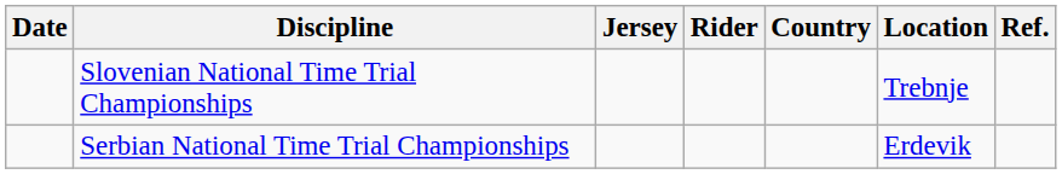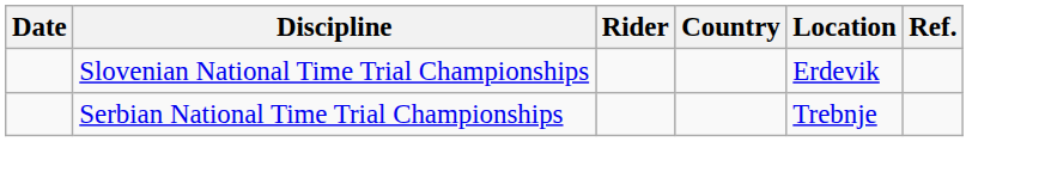- column: Jersey
Slovenian National Time Trial Championships | Location: Trebnje -> Erdevik
Serbian National Time Trial Championships | Location: Erdevik -> Trebnje
